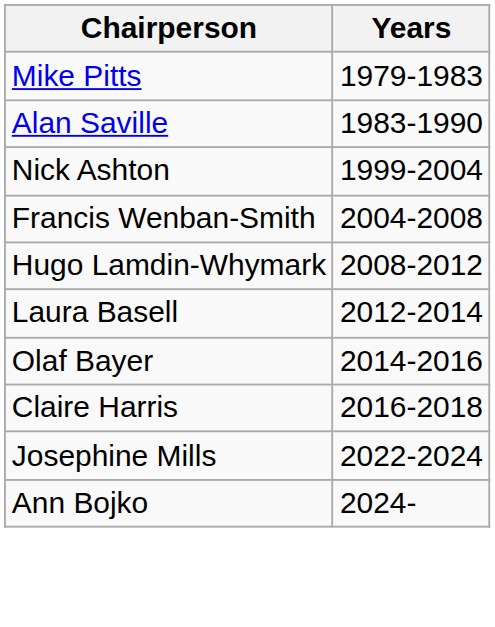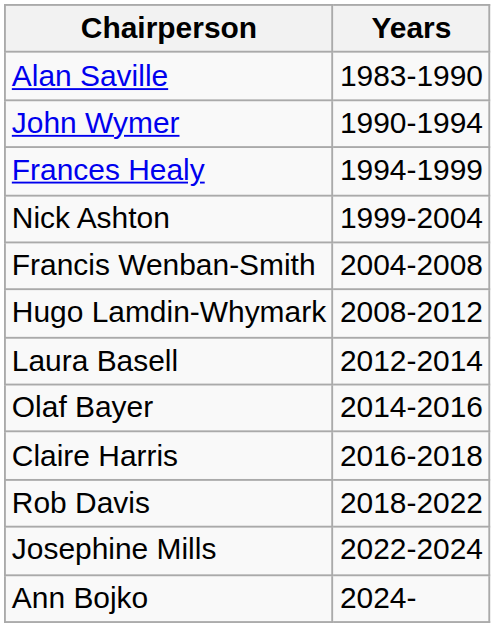- row: Mike Pitts | 1979-1983
+ row: John Wymer | 1990-1994
+ row: Frances Healy | 1994-1999
+ row: Rob Davis | 2018-2022
